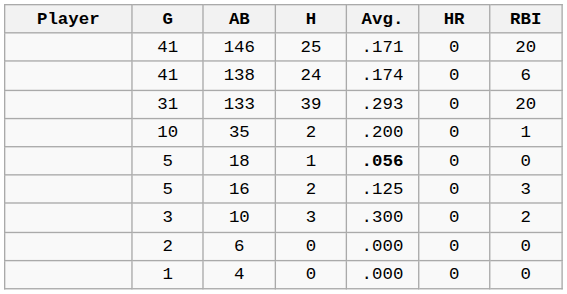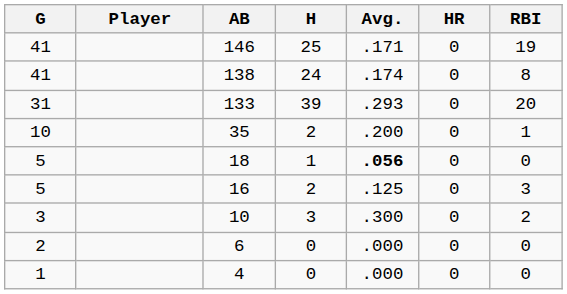columns swapped: Player <-> G
146 | RBI: 20 -> 19
138 | RBI: 6 -> 8
